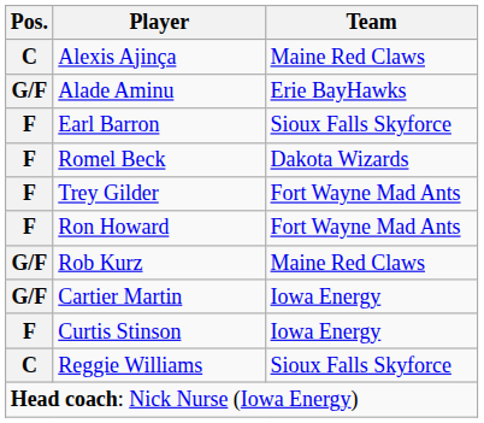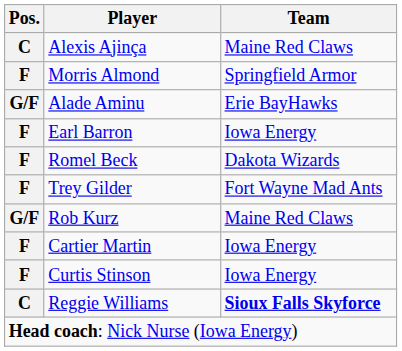+ row: F | Morris Almond | Springfield Armor
Earl Barron | Team: Sioux Falls Skyforce -> Iowa Energy
- row: F | Ron Howard | Fort Wayne Mad Ants
Cartier Martin | Pos.: G/F -> F
Reggie Williams | Team: normal -> bold
